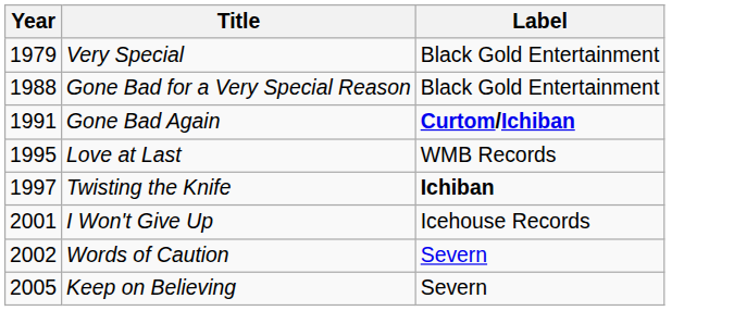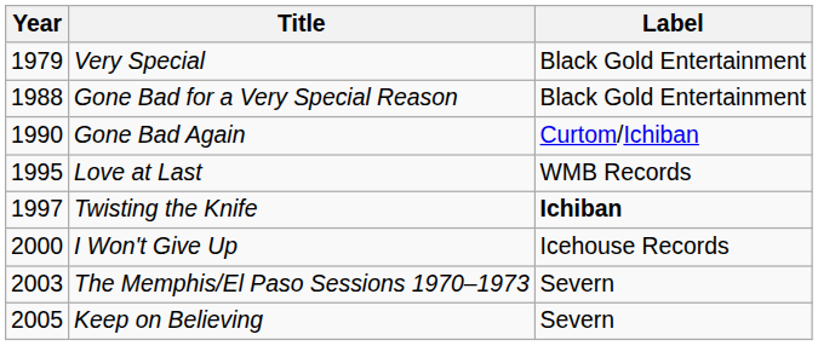Gone Bad Again | Year: 1991 -> 1990
Gone Bad Again | Label: bold -> normal
I Won't Give Up | Year: 2001 -> 2000
- row: 2002 | Words of Caution | Severn
+ row: 2003 | The Memphis/El Paso Sessions 1970–1973 | Severn
